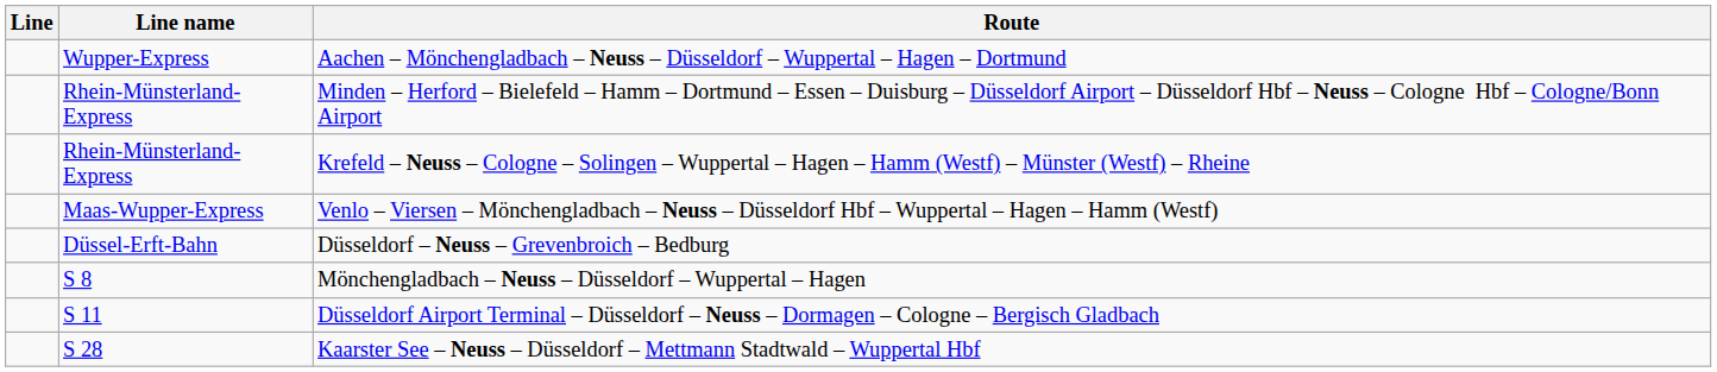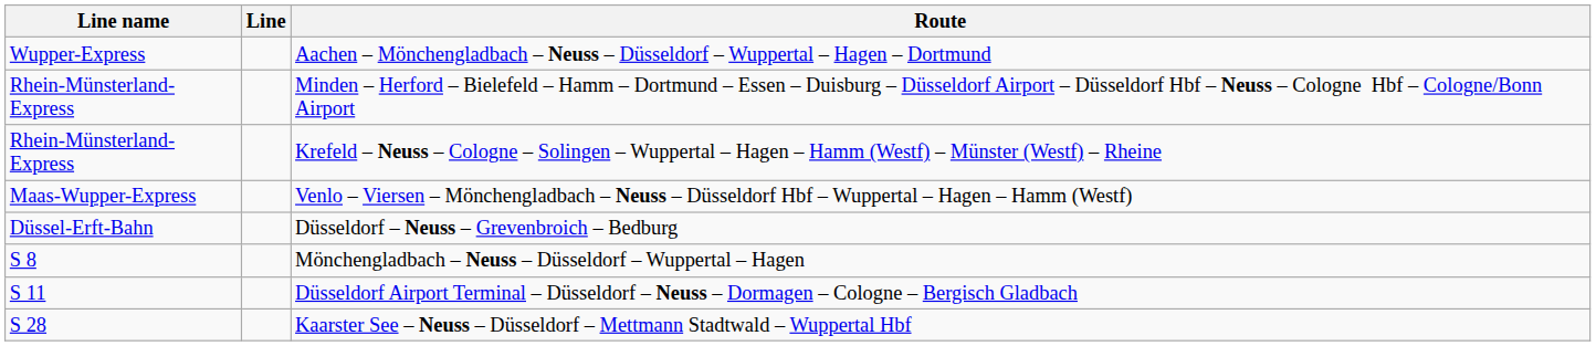columns swapped: Line <-> Line name
